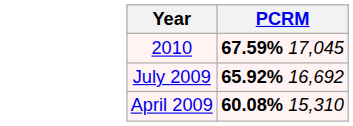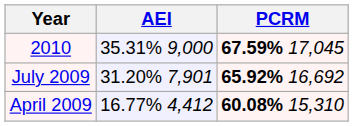+ column: AEI | 35.31% 9,000 | 31.20% 7,901 | 16.77% 4,412
